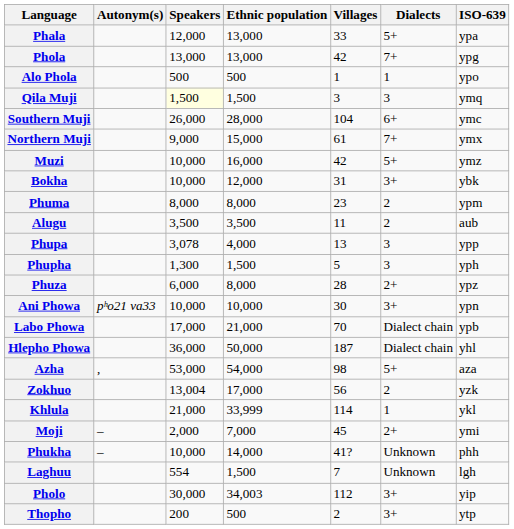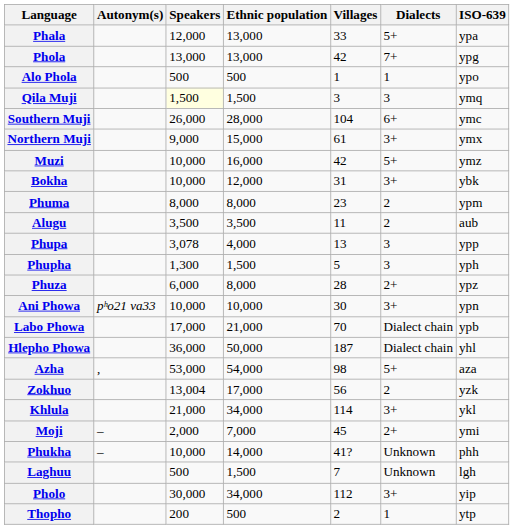Northern Muji | Dialects: 7+ -> 3+
Khlula | Ethnic population: 33,999 -> 34,000
Khlula | Dialects: 1 -> 3+
Laghuu | Speakers: 554 -> 500
Pholo | Ethnic population: 34,003 -> 34,000
Thopho | Dialects: 3+ -> 1
